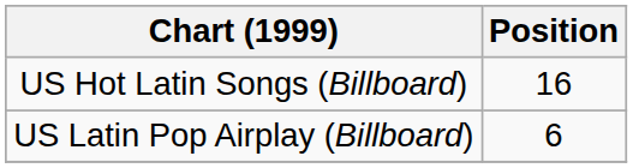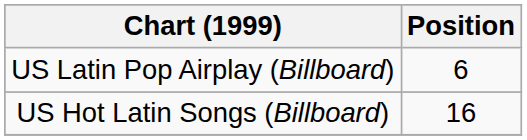rows swapped: US Hot Latin Songs (Billboard) <-> US Latin Pop Airplay (Billboard)
